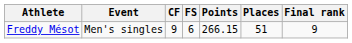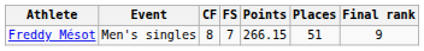Freddy Mésot | CF: 9 -> 8
Freddy Mésot | FS: 6 -> 7
